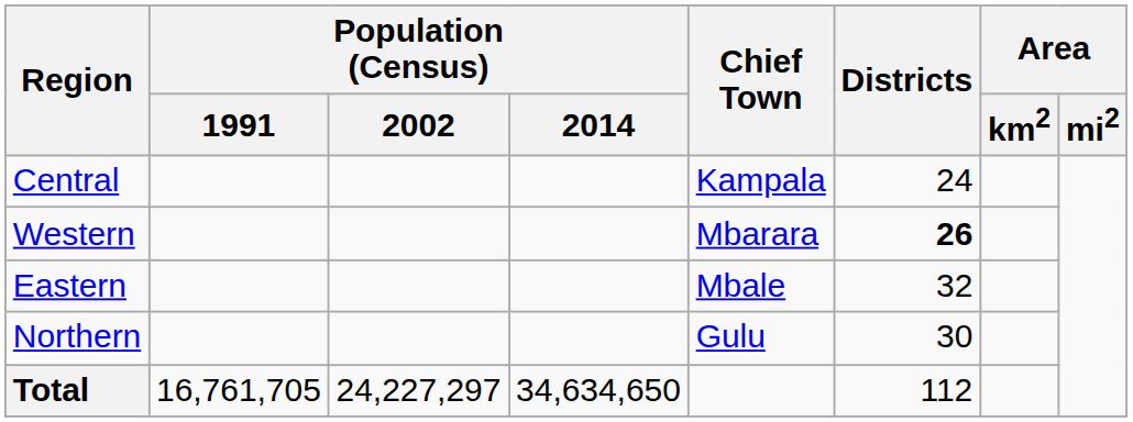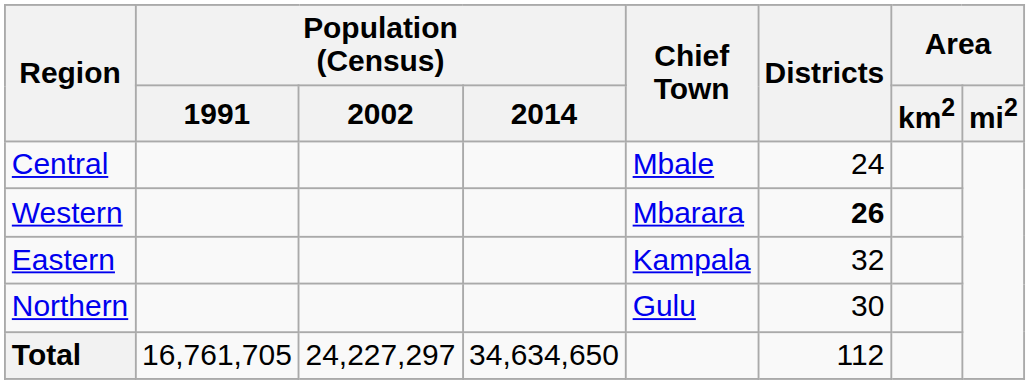Central | Chief Town: Kampala -> Mbale
Eastern | Chief Town: Mbale -> Kampala
